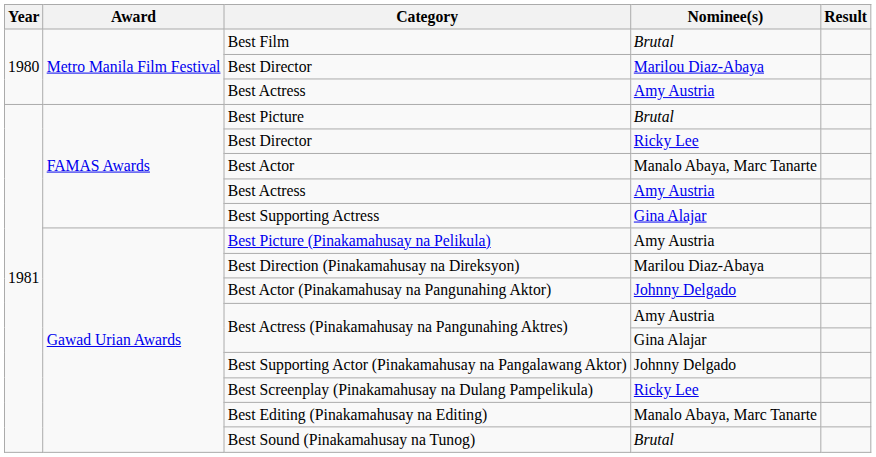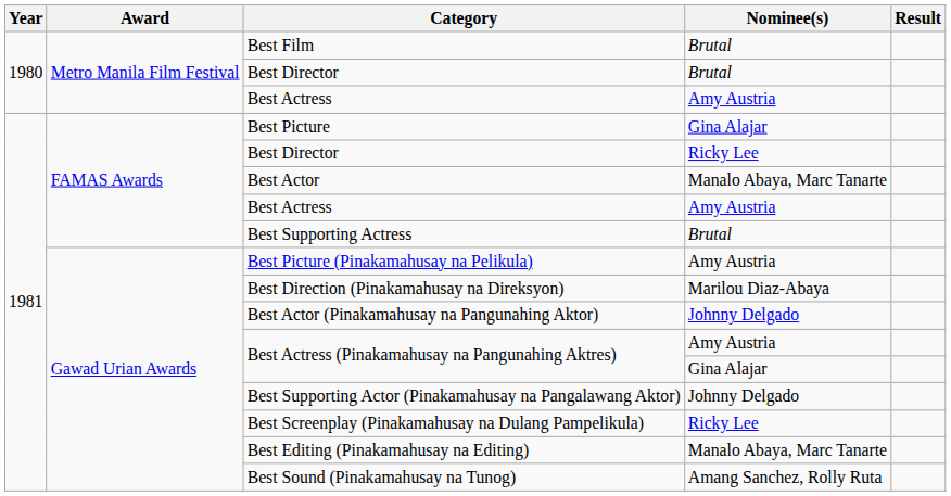Metro Manila Film Festival / Best Director | Nominee(s): Marilou Diaz-Abaya -> Brutal
Best Picture | Nominee(s): Brutal -> Gina Alajar
Best Supporting Actress | Nominee(s): Gina Alajar -> Brutal
Best Sound (Pinakamahusay na Tunog) | Nominee(s): Brutal -> Amang Sanchez, Rolly Ruta
